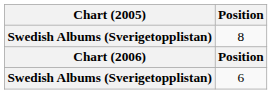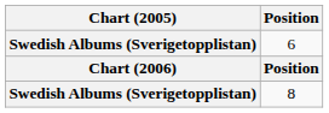rows swapped: 6 <-> 8
